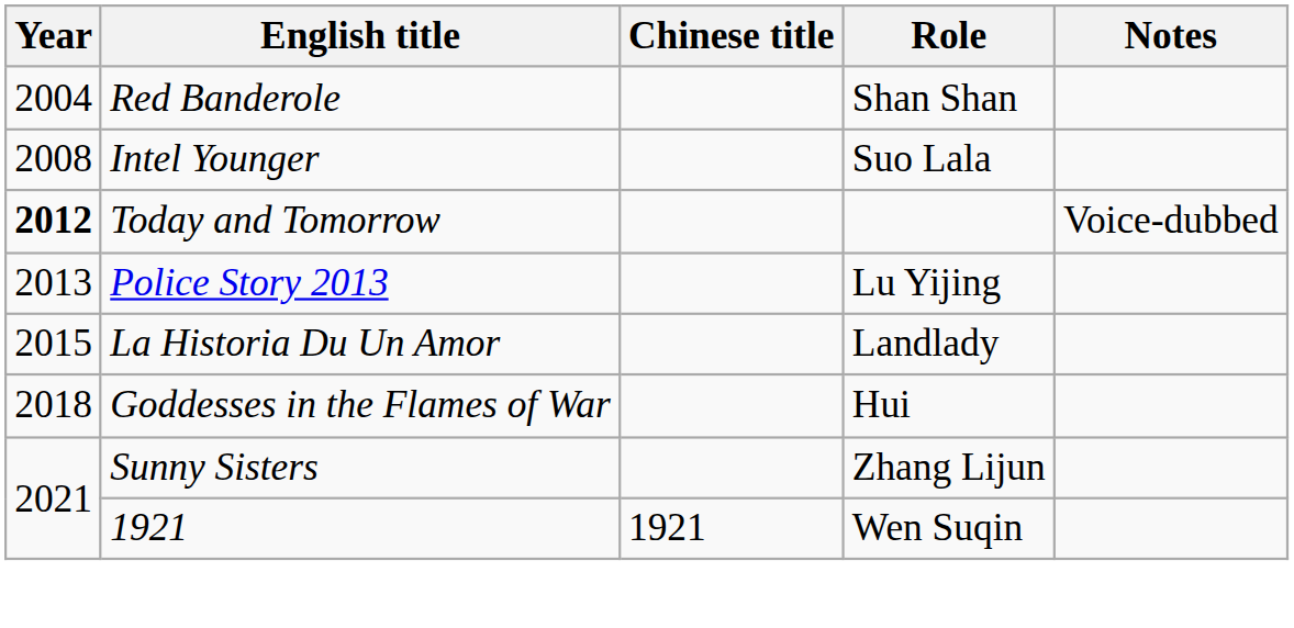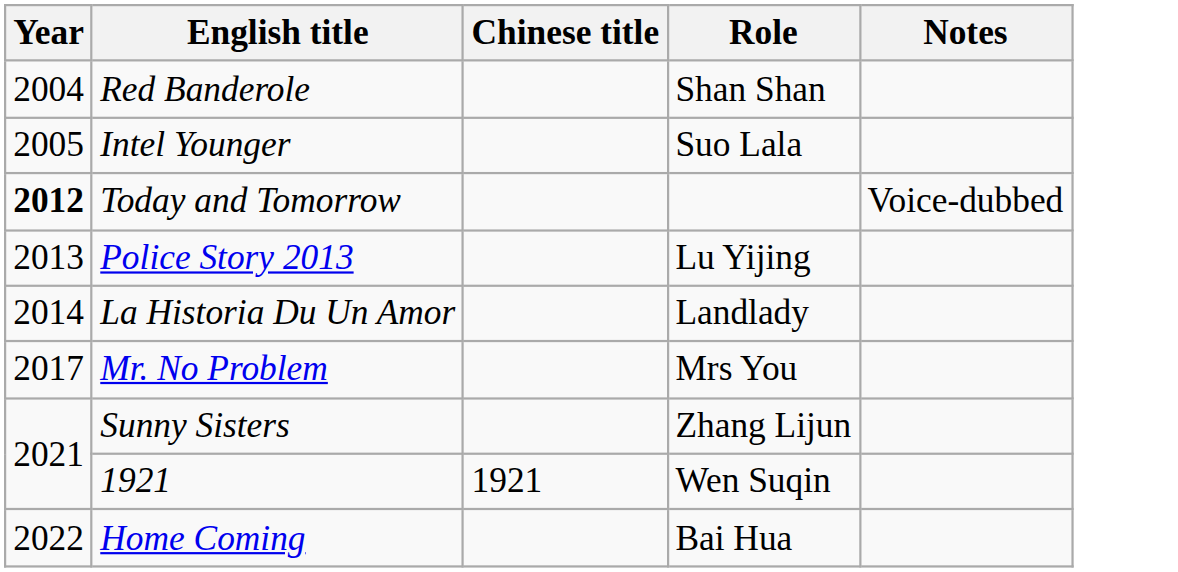Intel Younger | Year: 2008 -> 2005
La Historia Du Un Amor | Year: 2015 -> 2014
+ row: 2017 | Mr. No Problem | Mrs You
- row: 2018 | Goddesses in the Flames of War | Hui
+ row: 2022 | Home Coming | Bai Hua
